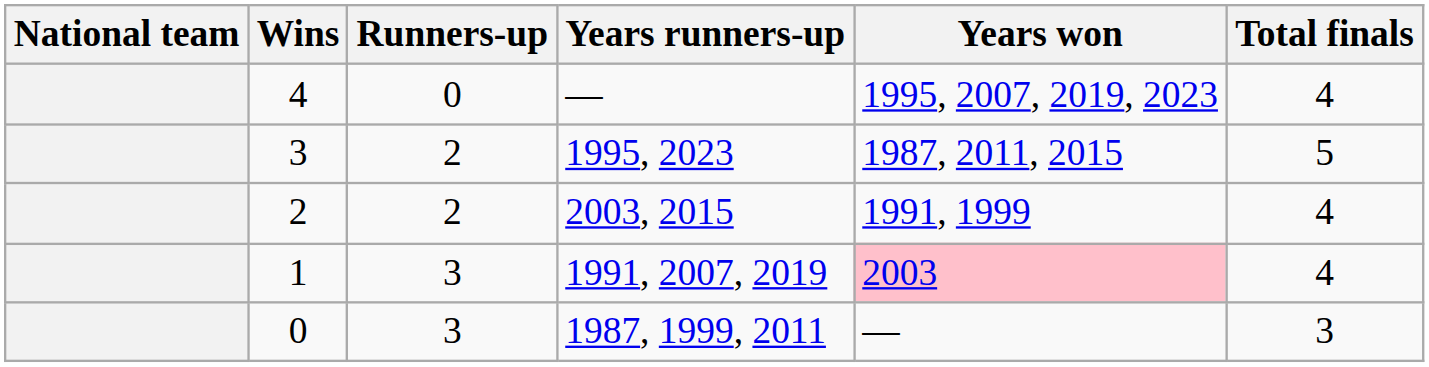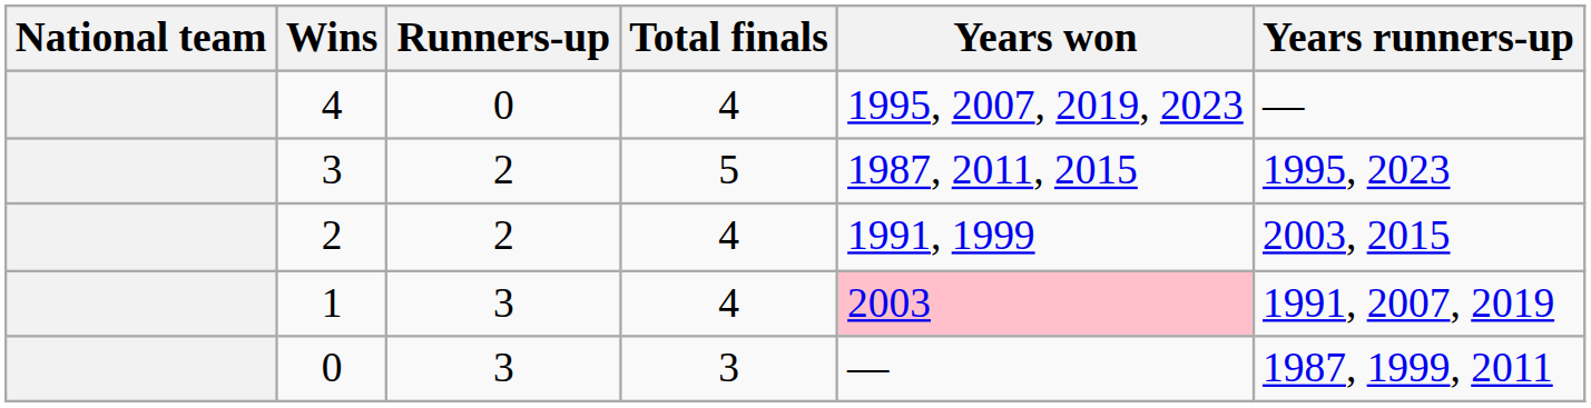columns swapped: Total finals <-> Years runners-up
